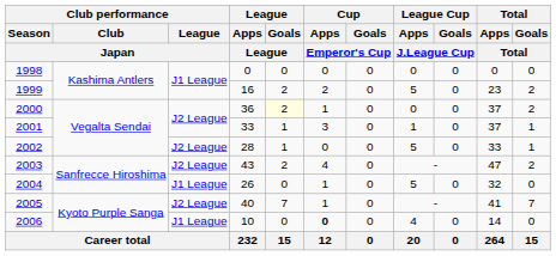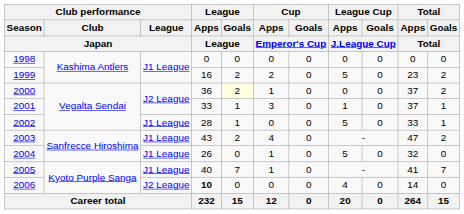2002 | Club performance / League / Japan: J2 League -> J1 League
2003 | Club performance / League / Japan: J2 League -> J1 League
2005 | Club performance / League / Japan: J2 League -> J1 League
2006 | Club performance / League / Japan: J1 League -> J2 League
2006 | League / Apps / League: normal -> bold
2006 | Cup / Apps / Emperor's Cup: bold -> normal
